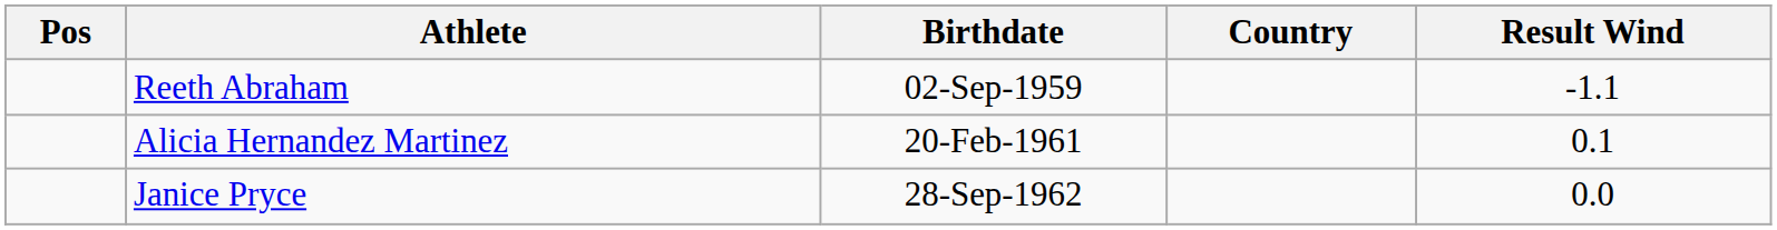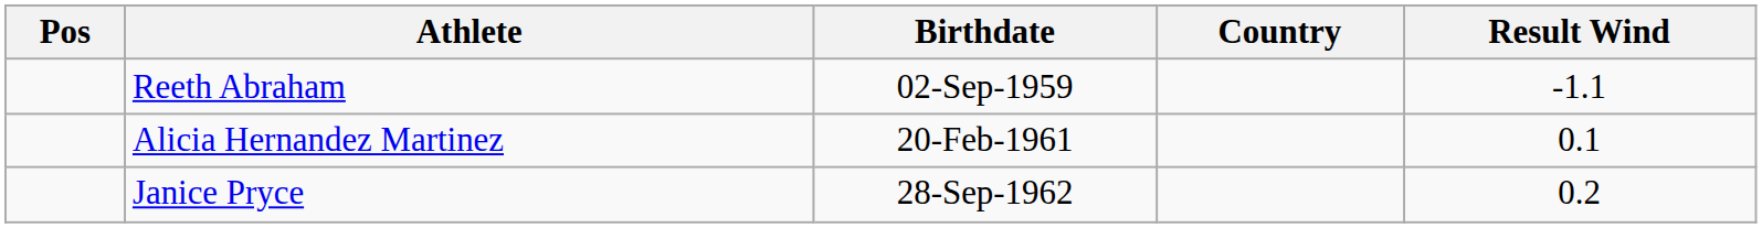Janice Pryce | Result Wind: 0.0 -> 0.2
